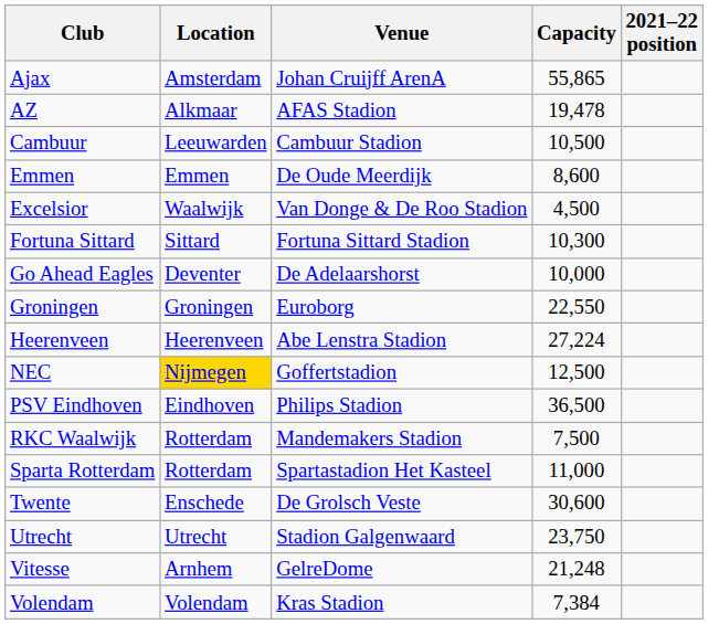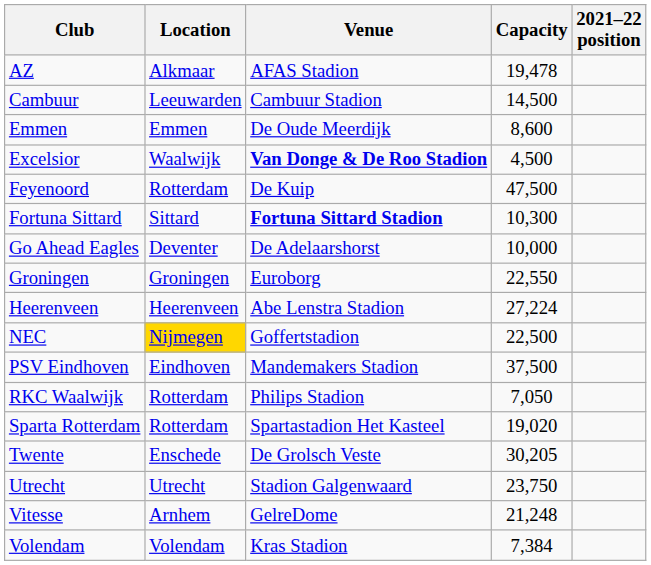- row: Ajax | Amsterdam | Johan Cruijff ArenA | 55,865
Cambuur | Capacity: 10,500 -> 14,500
Excelsior | Venue: normal -> bold
+ row: Feyenoord | Rotterdam | De Kuip | 47,500
Fortuna Sittard | Venue: normal -> bold
NEC | Capacity: 12,500 -> 22,500
PSV Eindhoven | Venue: Philips Stadion -> Mandemakers Stadion
PSV Eindhoven | Capacity: 36,500 -> 37,500
RKC Waalwijk | Venue: Mandemakers Stadion -> Philips Stadion
RKC Waalwijk | Capacity: 7,500 -> 7,050
Sparta Rotterdam | Capacity: 11,000 -> 19,020
Twente | Capacity: 30,600 -> 30,205
